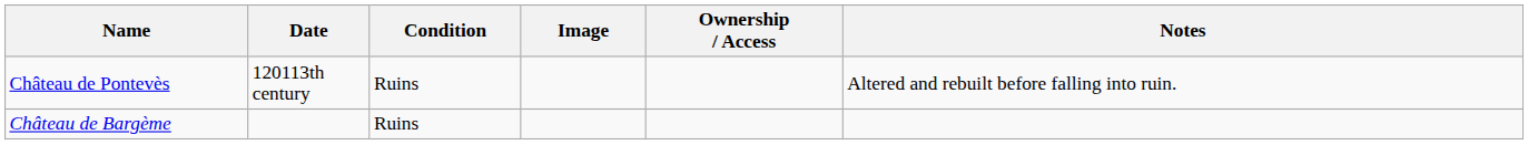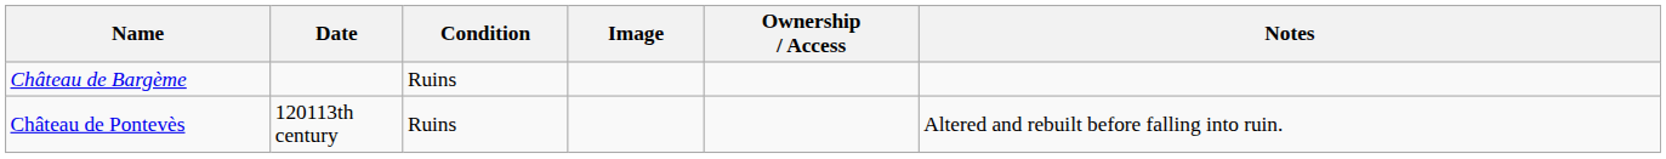rows swapped: Château de Bargème <-> Château de Pontevès
